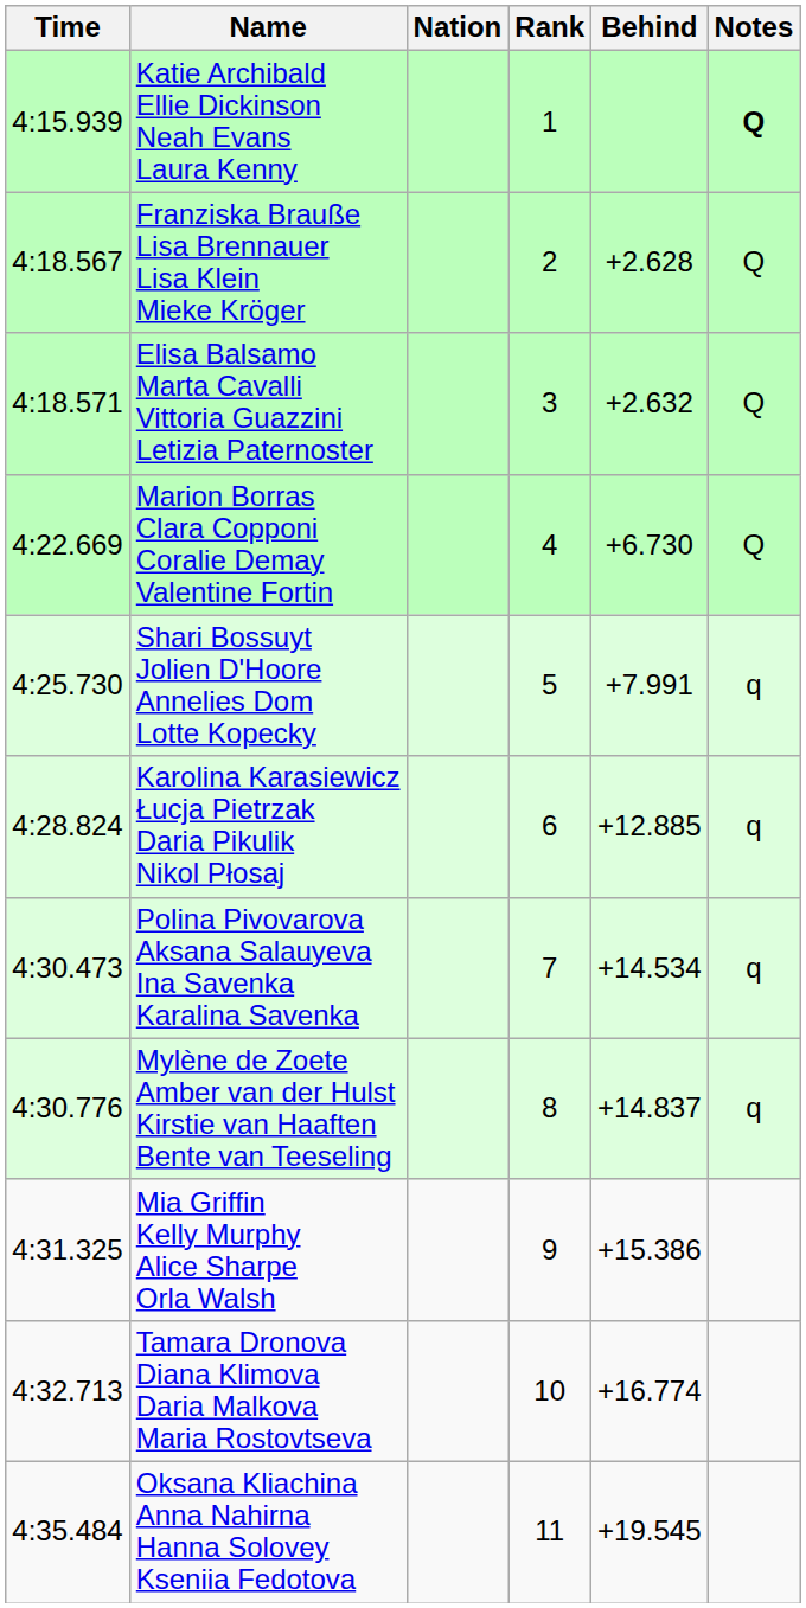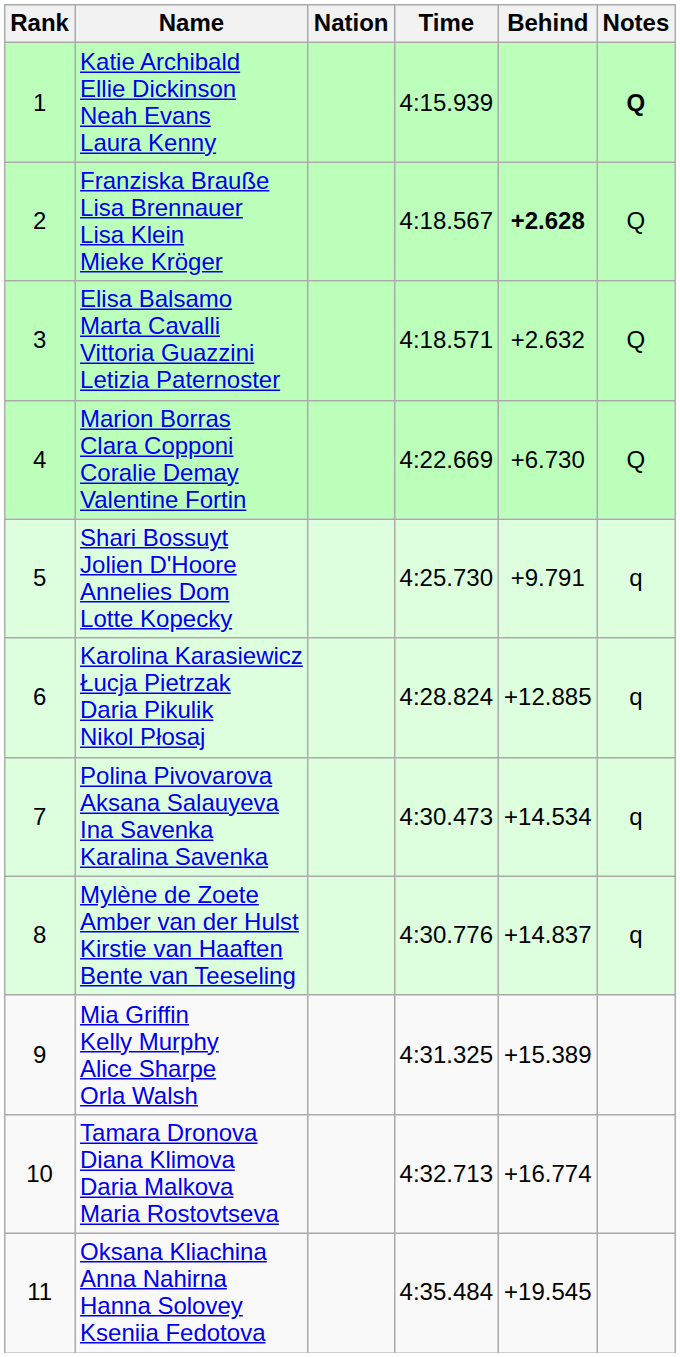columns swapped: Rank <-> Time
Franziska Brauße Lisa Brennauer Lisa Klein Mieke Kröger | Behind: normal -> bold
Shari Bossuyt Jolien D'Hoore Annelies Dom Lotte Kopecky | Behind: +7.991 -> +9.791
Mia Griffin Kelly Murphy Alice Sharpe Orla Walsh | Behind: +15.386 -> +15.389
